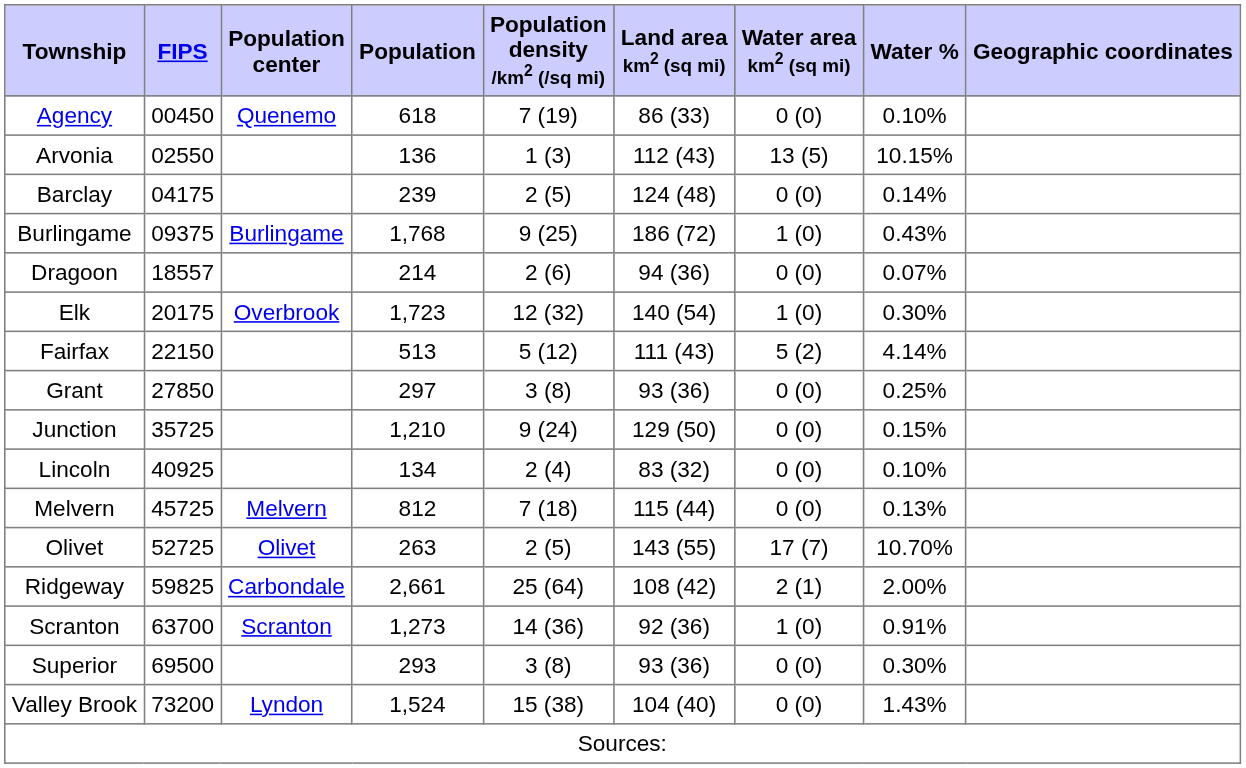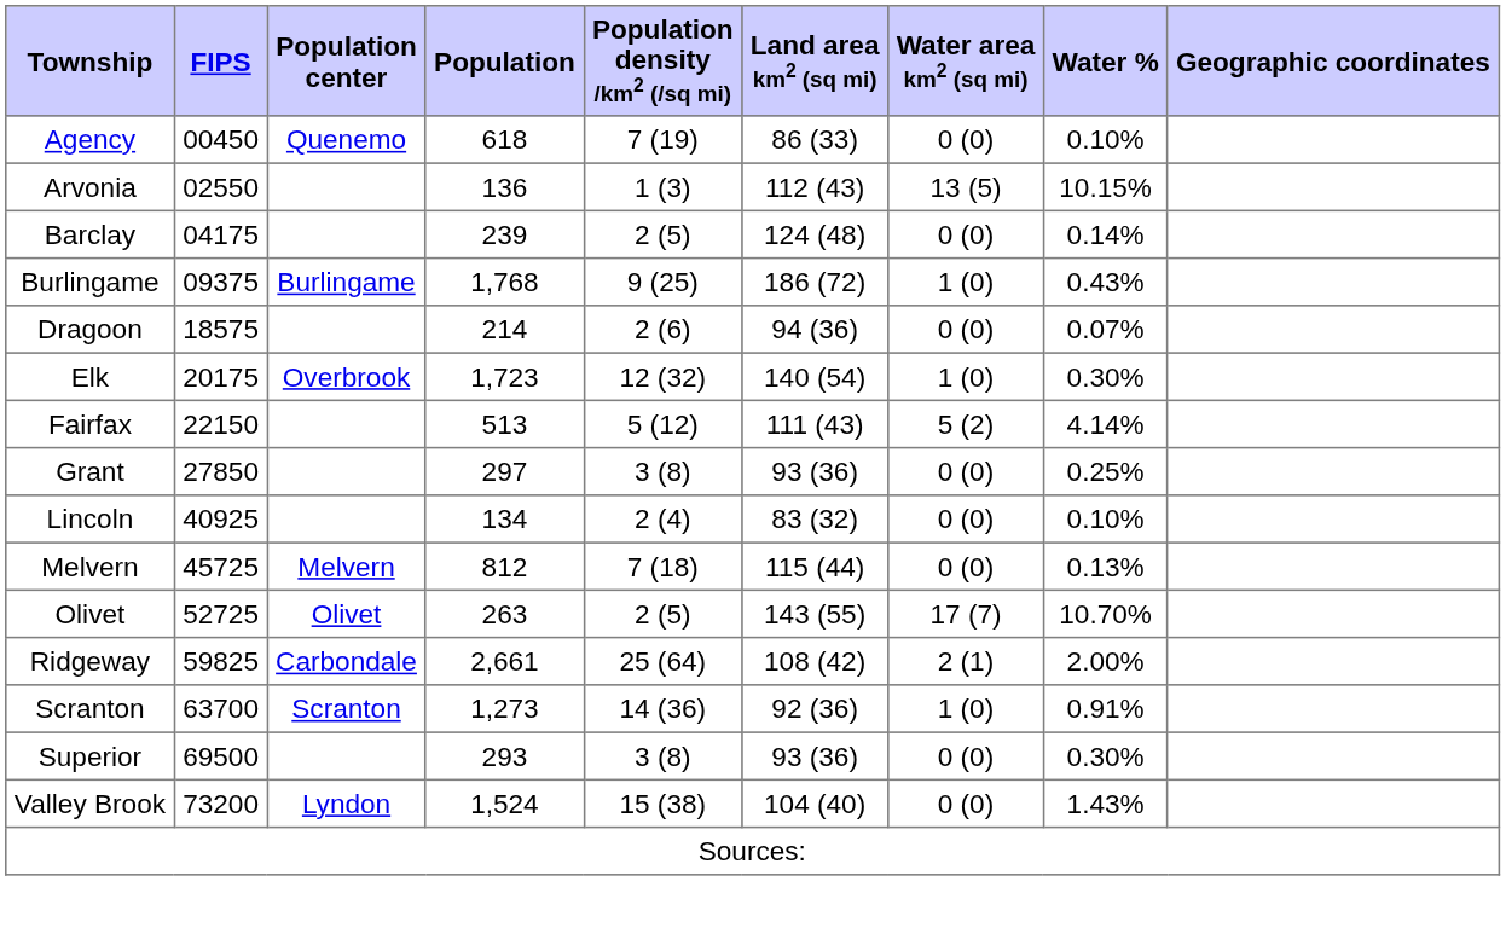Dragoon | FIPS: 18557 -> 18575
- row: Junction | 35725 | 1,210 | 9 (24) | 129 (50) | 0 (0) | 0.15%
